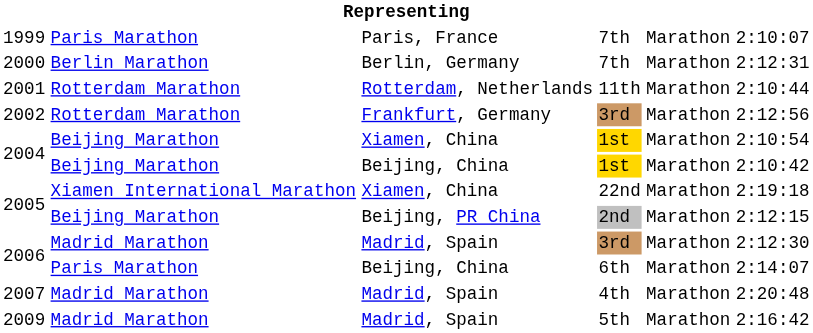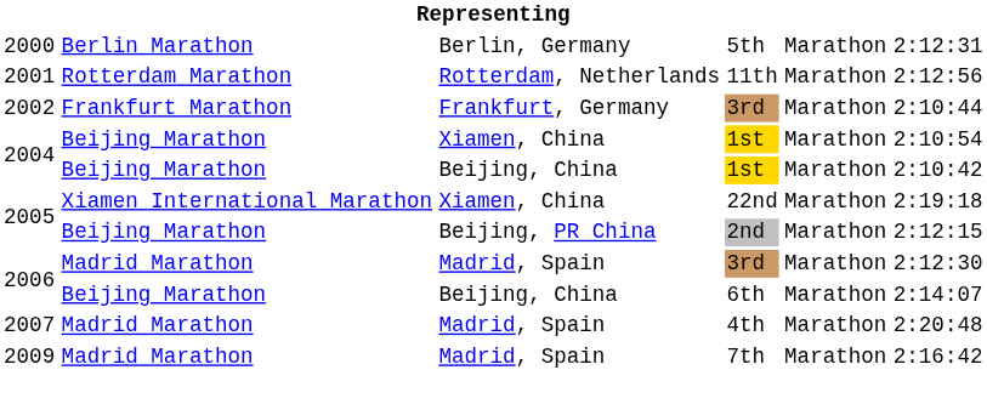- row: 1999 | Paris Marathon | Paris, France | 7th | Marathon | 2:10:07
2000 | column 4: 7th -> 5th
2001 | column 6: 2:10:44 -> 2:12:56
2002 | column 2: Rotterdam Marathon -> Frankfurt Marathon
2002 | column 6: 2:12:56 -> 2:10:44
2006 / Beijing, China | column 2: Paris Marathon -> Beijing Marathon
2009 | column 4: 5th -> 7th
